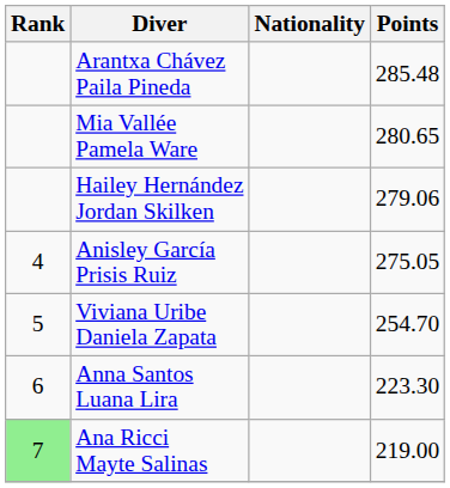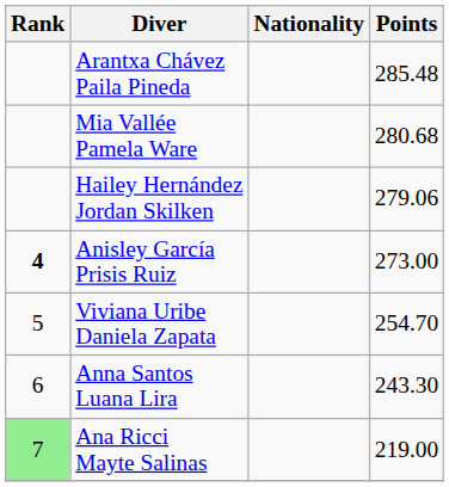Mia Vallée Pamela Ware | Points: 280.65 -> 280.68
Anisley García Prisis Ruiz | Rank: normal -> bold
Anisley García Prisis Ruiz | Points: 275.05 -> 273.00
Anna Santos Luana Lira | Points: 223.30 -> 243.30
